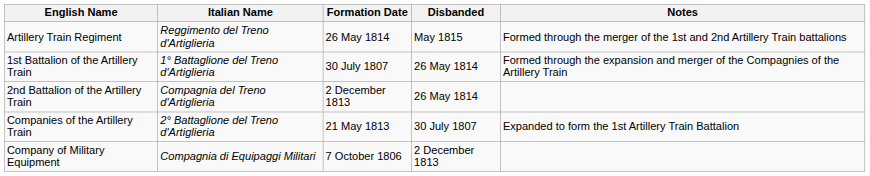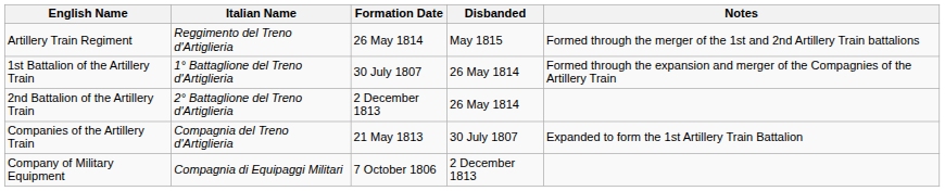2nd Battalion of the Artillery Train | Italian Name: Compagnia del Treno d'Artiglieria -> 2° Battaglione del Treno d'Artiglieria
Companies of the Artillery Train | Italian Name: 2° Battaglione del Treno d'Artiglieria -> Compagnia del Treno d'Artiglieria
